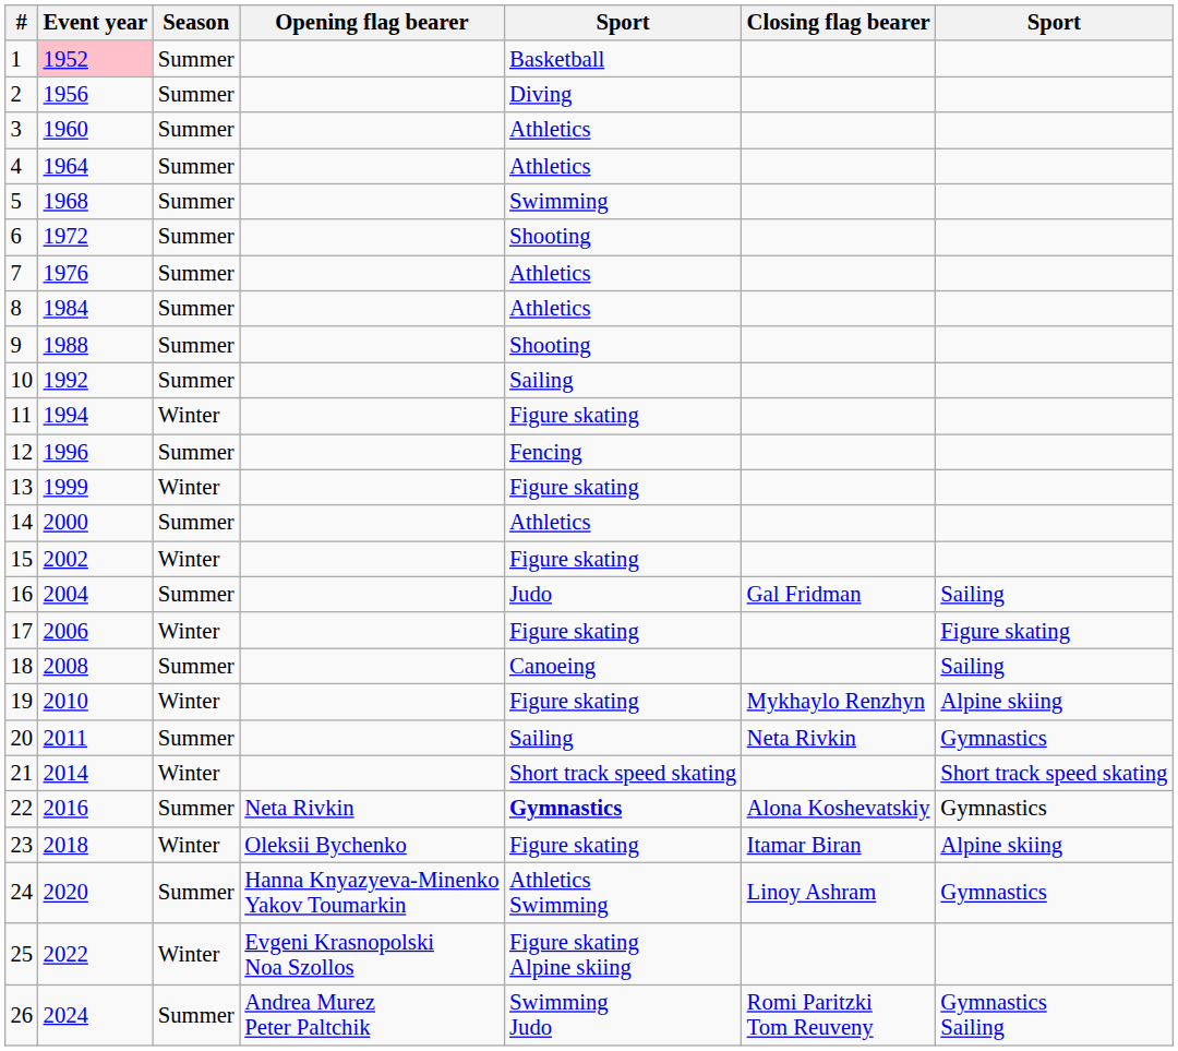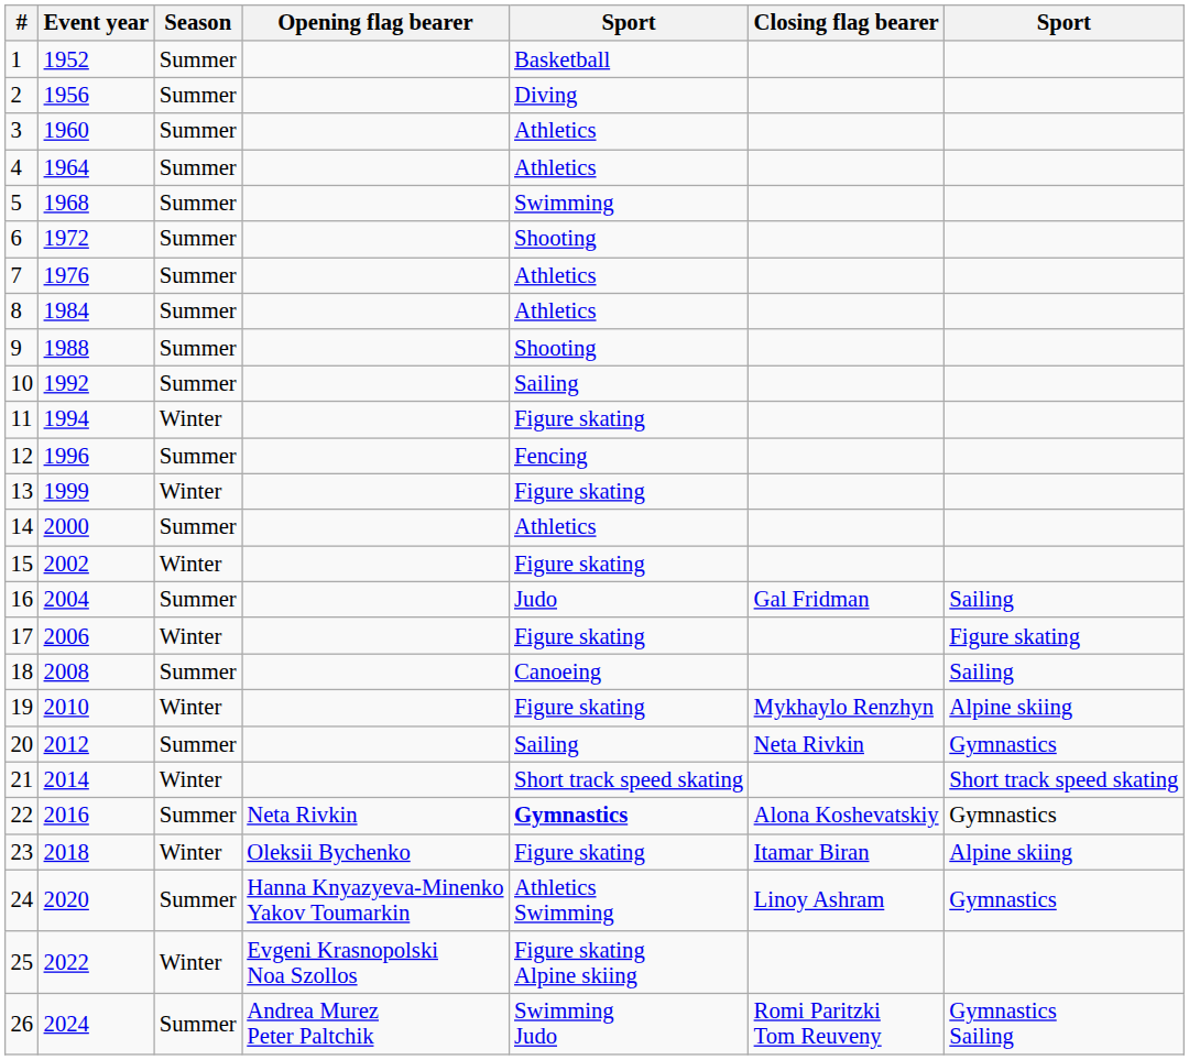1 | Event year: pink background -> no background
20 | Event year: 2011 -> 2012
